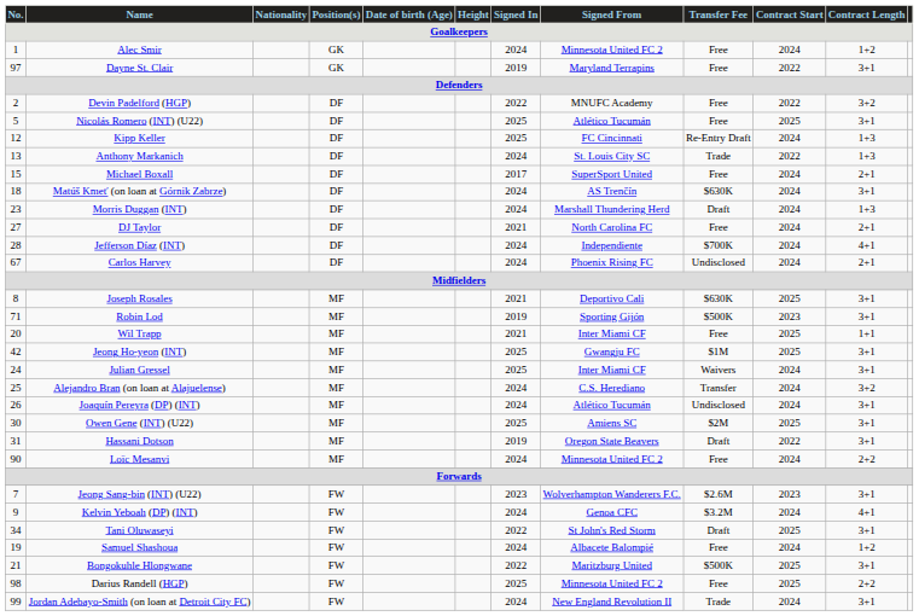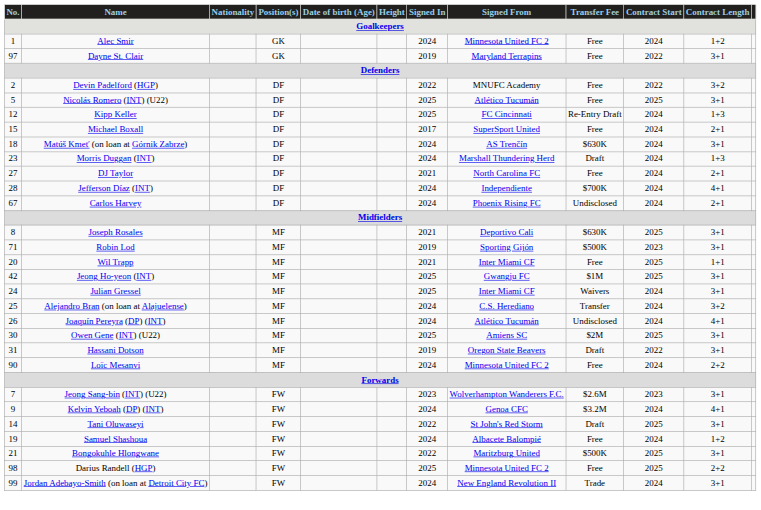- row: 13 | Anthony Markanich | DF | 2024 | St. Louis City SC | Trade | 2022 | 1+3
Joaquín Pereyra (DP) (INT) | Contract Length: 3+1 -> 4+1
Tani Oluwaseyi | No.: 34 -> 14
